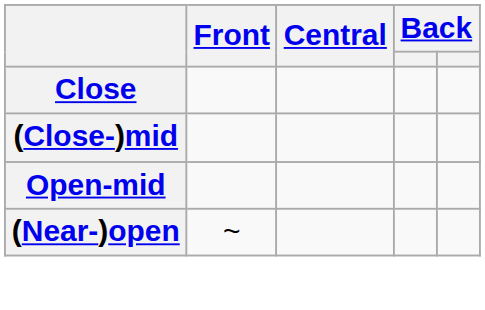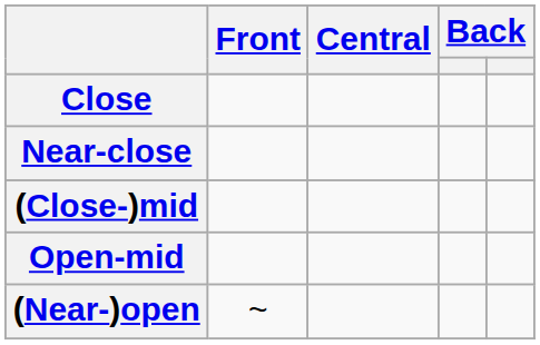+ row: Near-close
